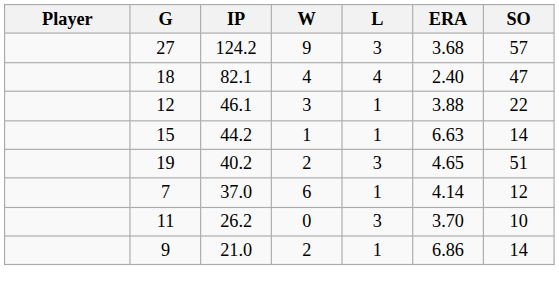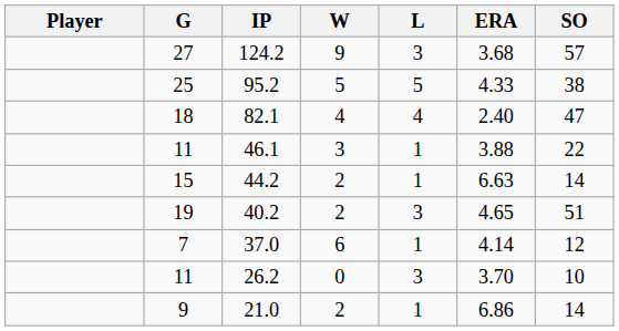+ row: 25 | 95.2 | 5 | 5 | 4.33 | 38
46.1 | G: 12 -> 11
44.2 | W: 1 -> 2
